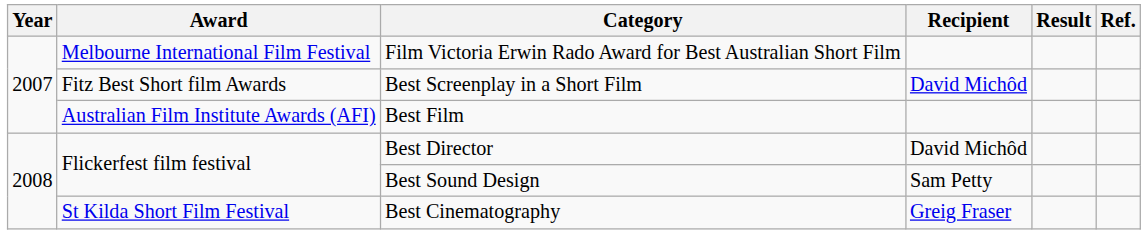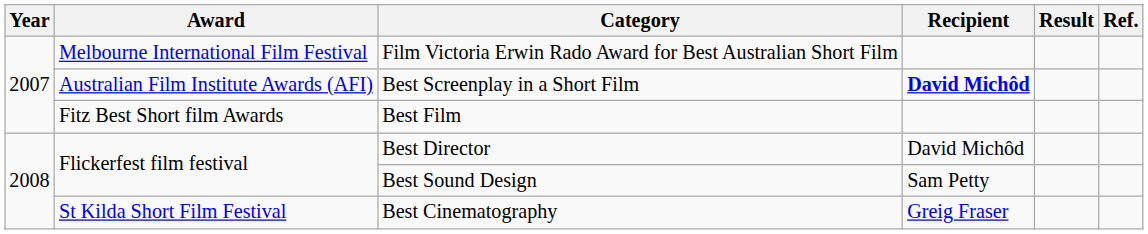Best Screenplay in a Short Film | Award: Fitz Best Short film Awards -> Australian Film Institute Awards (AFI)
Best Screenplay in a Short Film | Recipient: normal -> bold
Best Film | Award: Australian Film Institute Awards (AFI) -> Fitz Best Short film Awards
